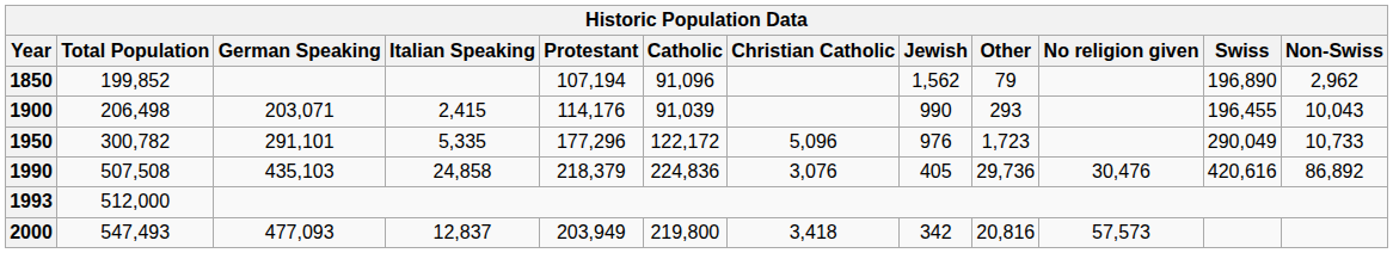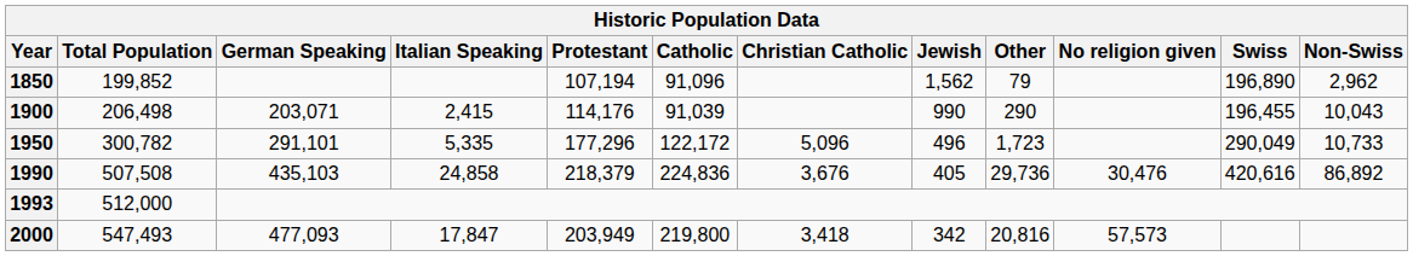1900 | Other: 293 -> 290
1950 | Jewish: 976 -> 496
1990 | Christian Catholic: 3,076 -> 3,676
2000 | Italian Speaking: 12,837 -> 17,847
